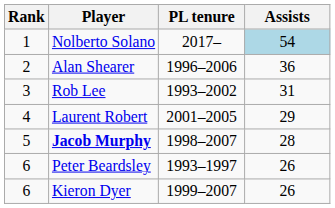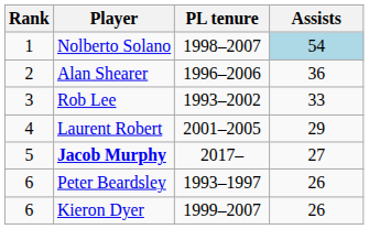Nolberto Solano | PL tenure: 2017– -> 1998–2007
Rob Lee | Assists: 31 -> 33
Jacob Murphy | PL tenure: 1998–2007 -> 2017–
Jacob Murphy | Assists: 28 -> 27
